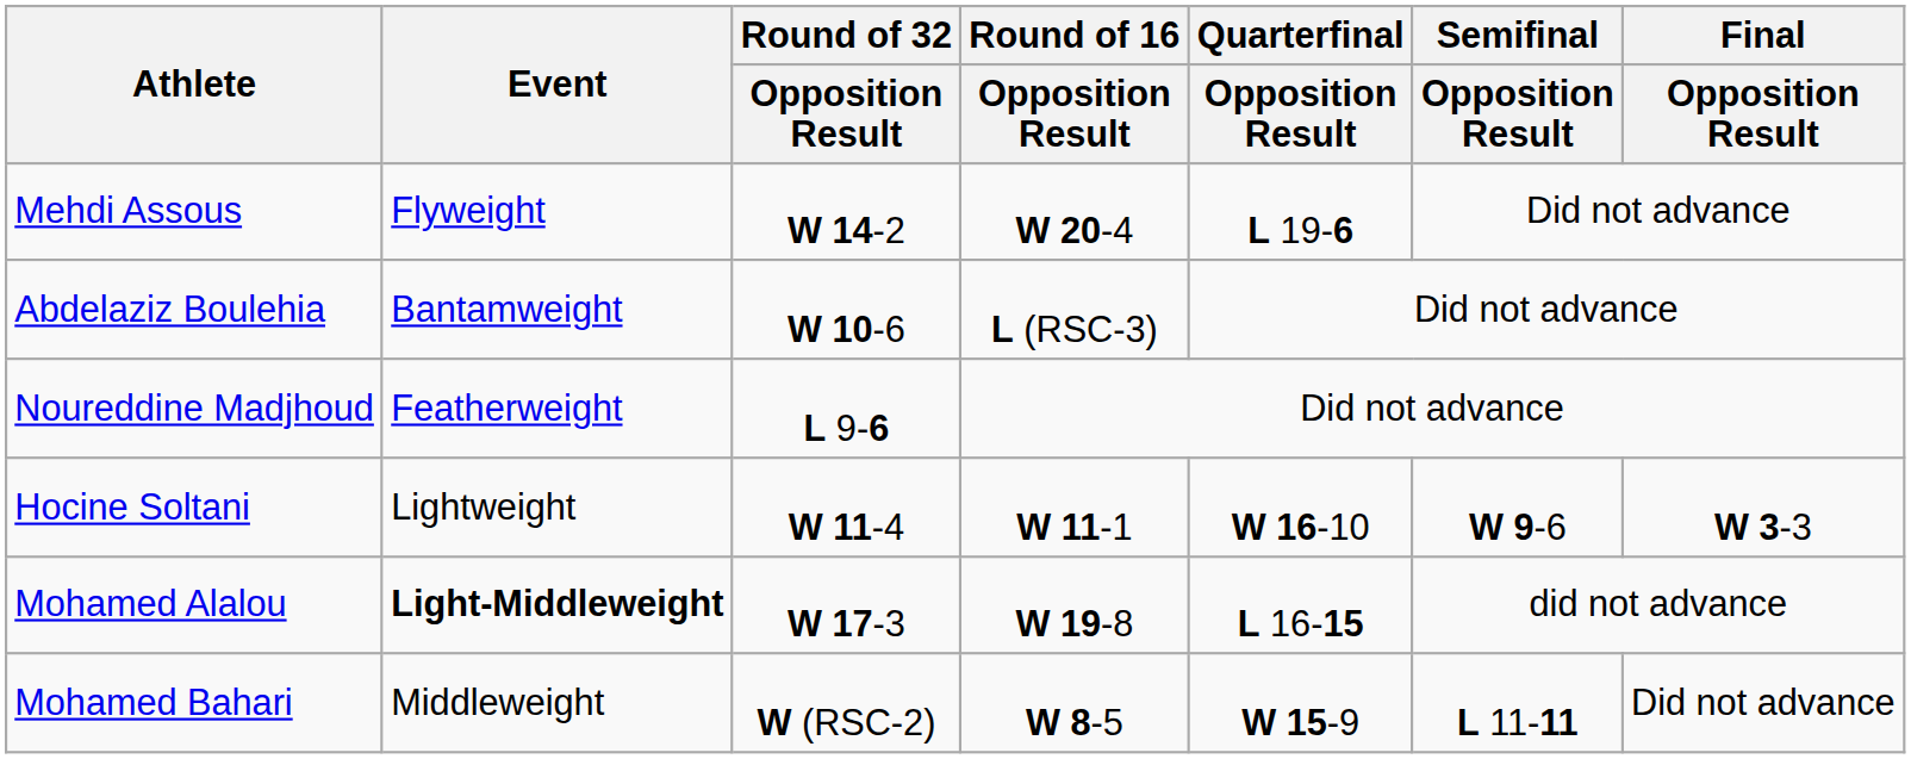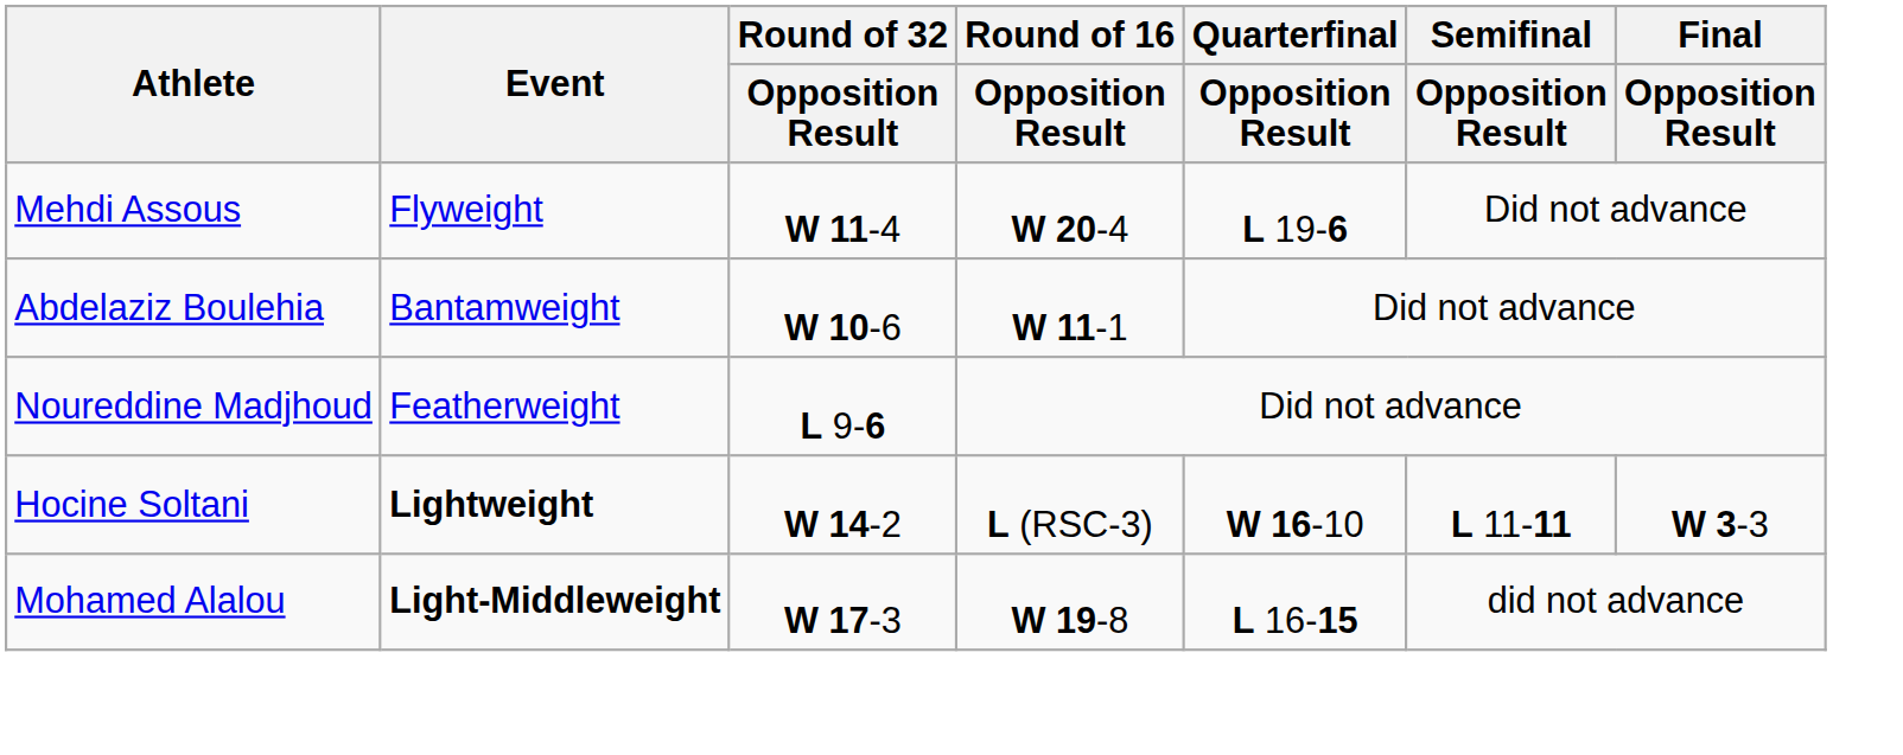Mehdi Assous | Round of 32 / Opposition Result: W 14-2 -> W 11-4
Abdelaziz Boulehia | Round of 16 / Opposition Result: L (RSC-3) -> W 11-1
Hocine Soltani | Event: normal -> bold
Hocine Soltani | Round of 32 / Opposition Result: W 11-4 -> W 14-2
Hocine Soltani | Round of 16 / Opposition Result: W 11-1 -> L (RSC-3)
Hocine Soltani | Semifinal / Opposition Result: W 9-6 -> L 11-11
- row: Mohamed Bahari | Middleweight | W (RSC-2) | W 8-5 | W 15-9 | L 11-11 | Did not advance
